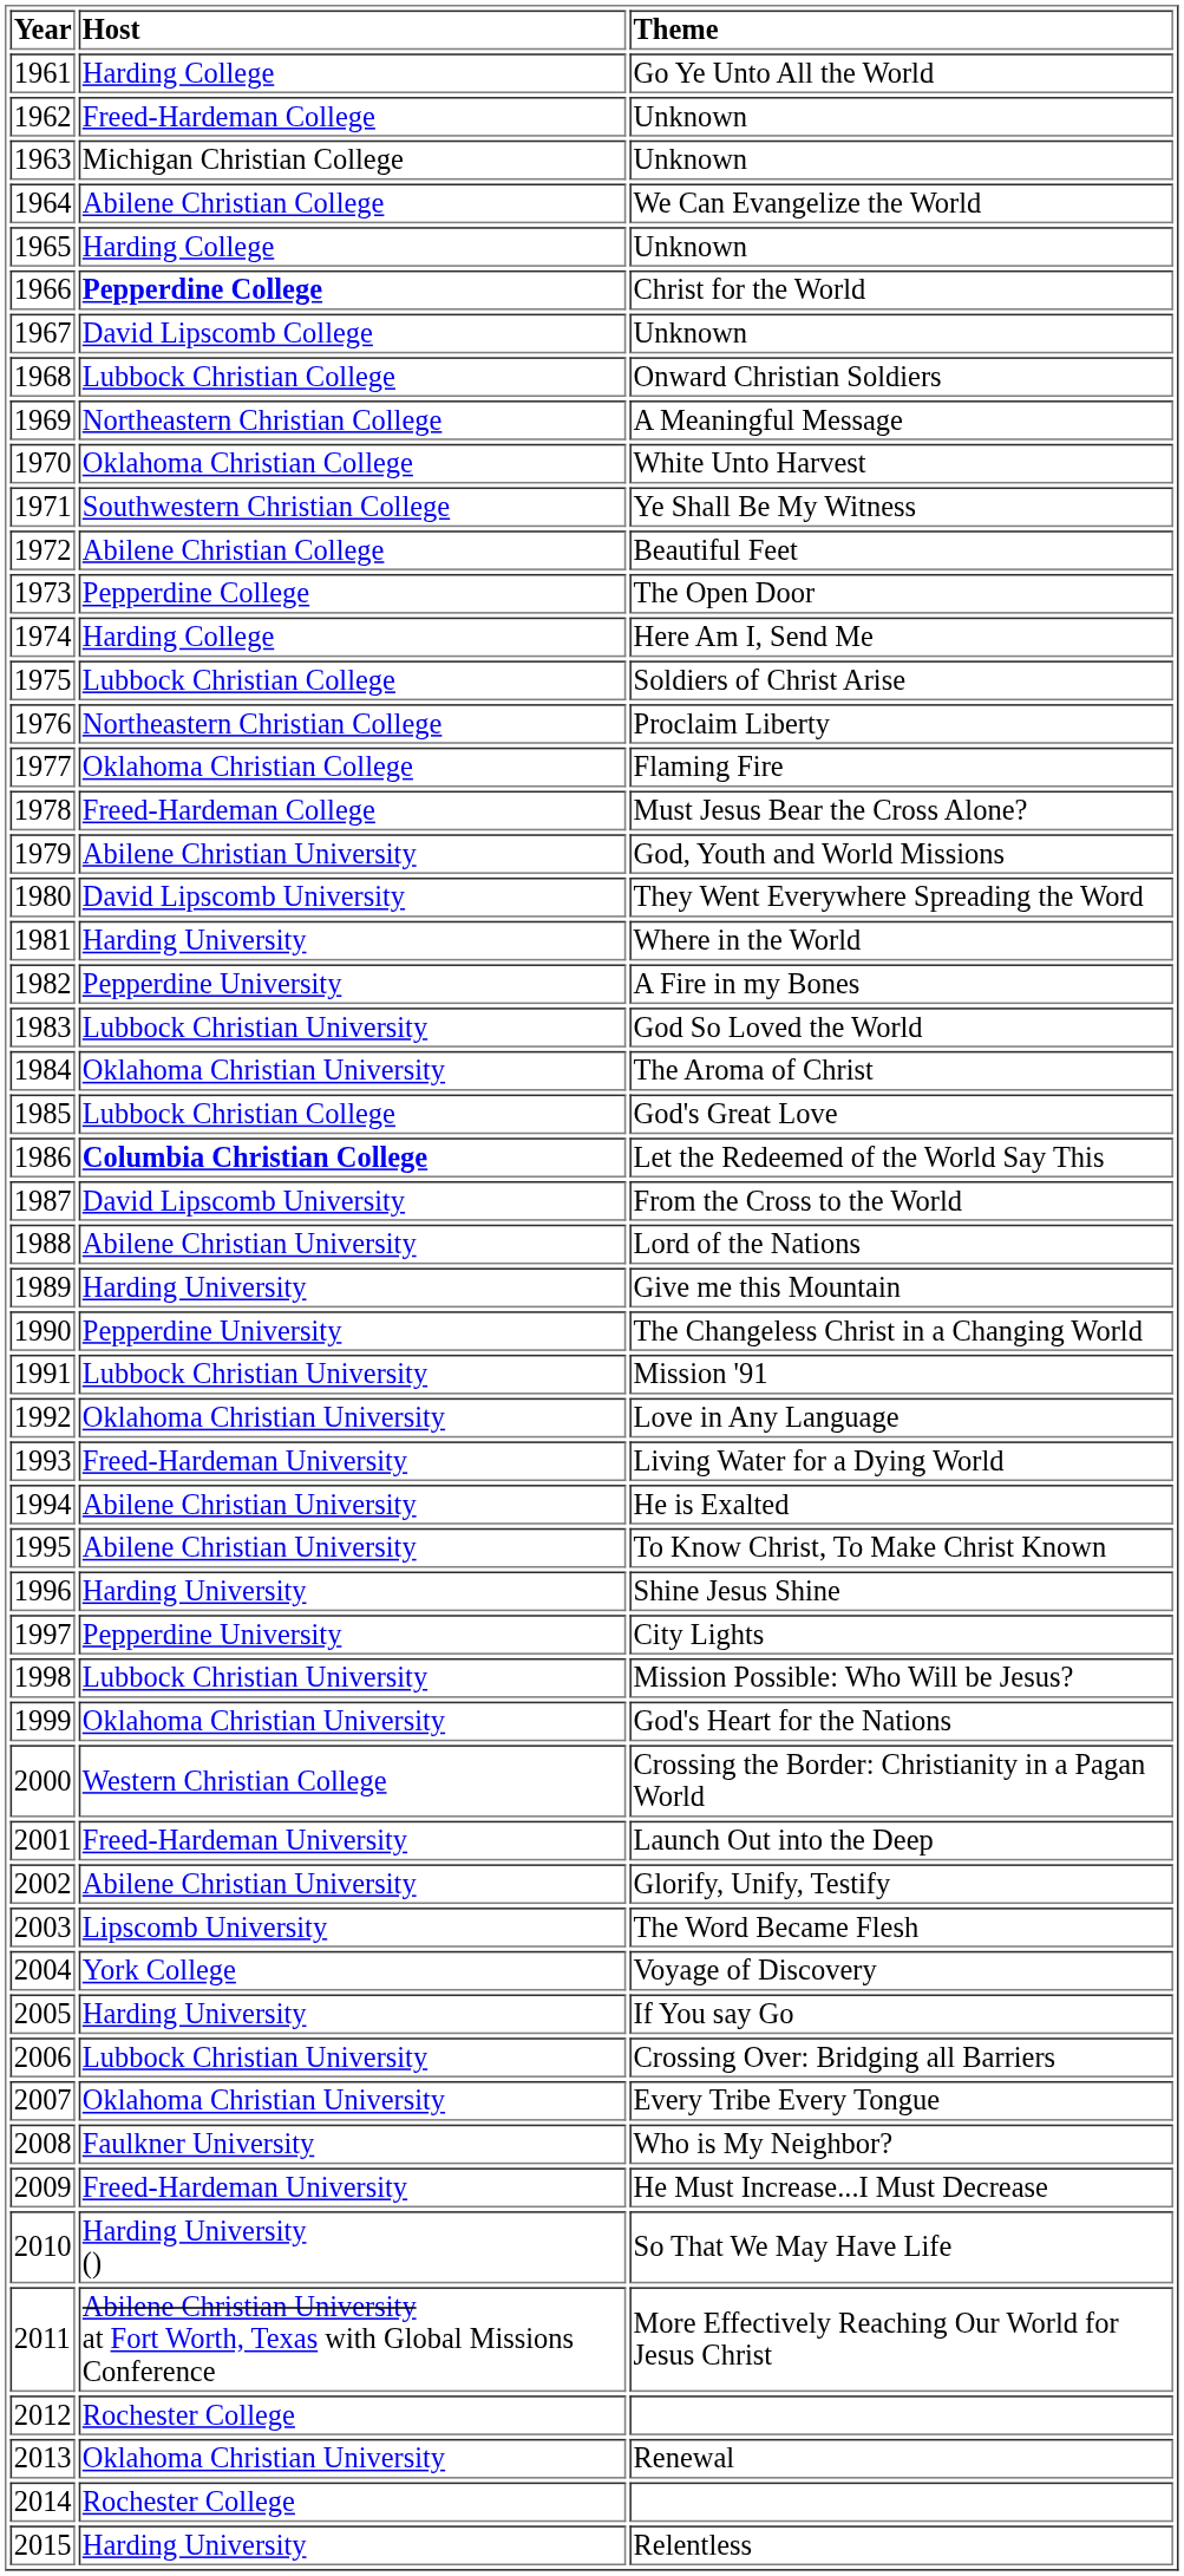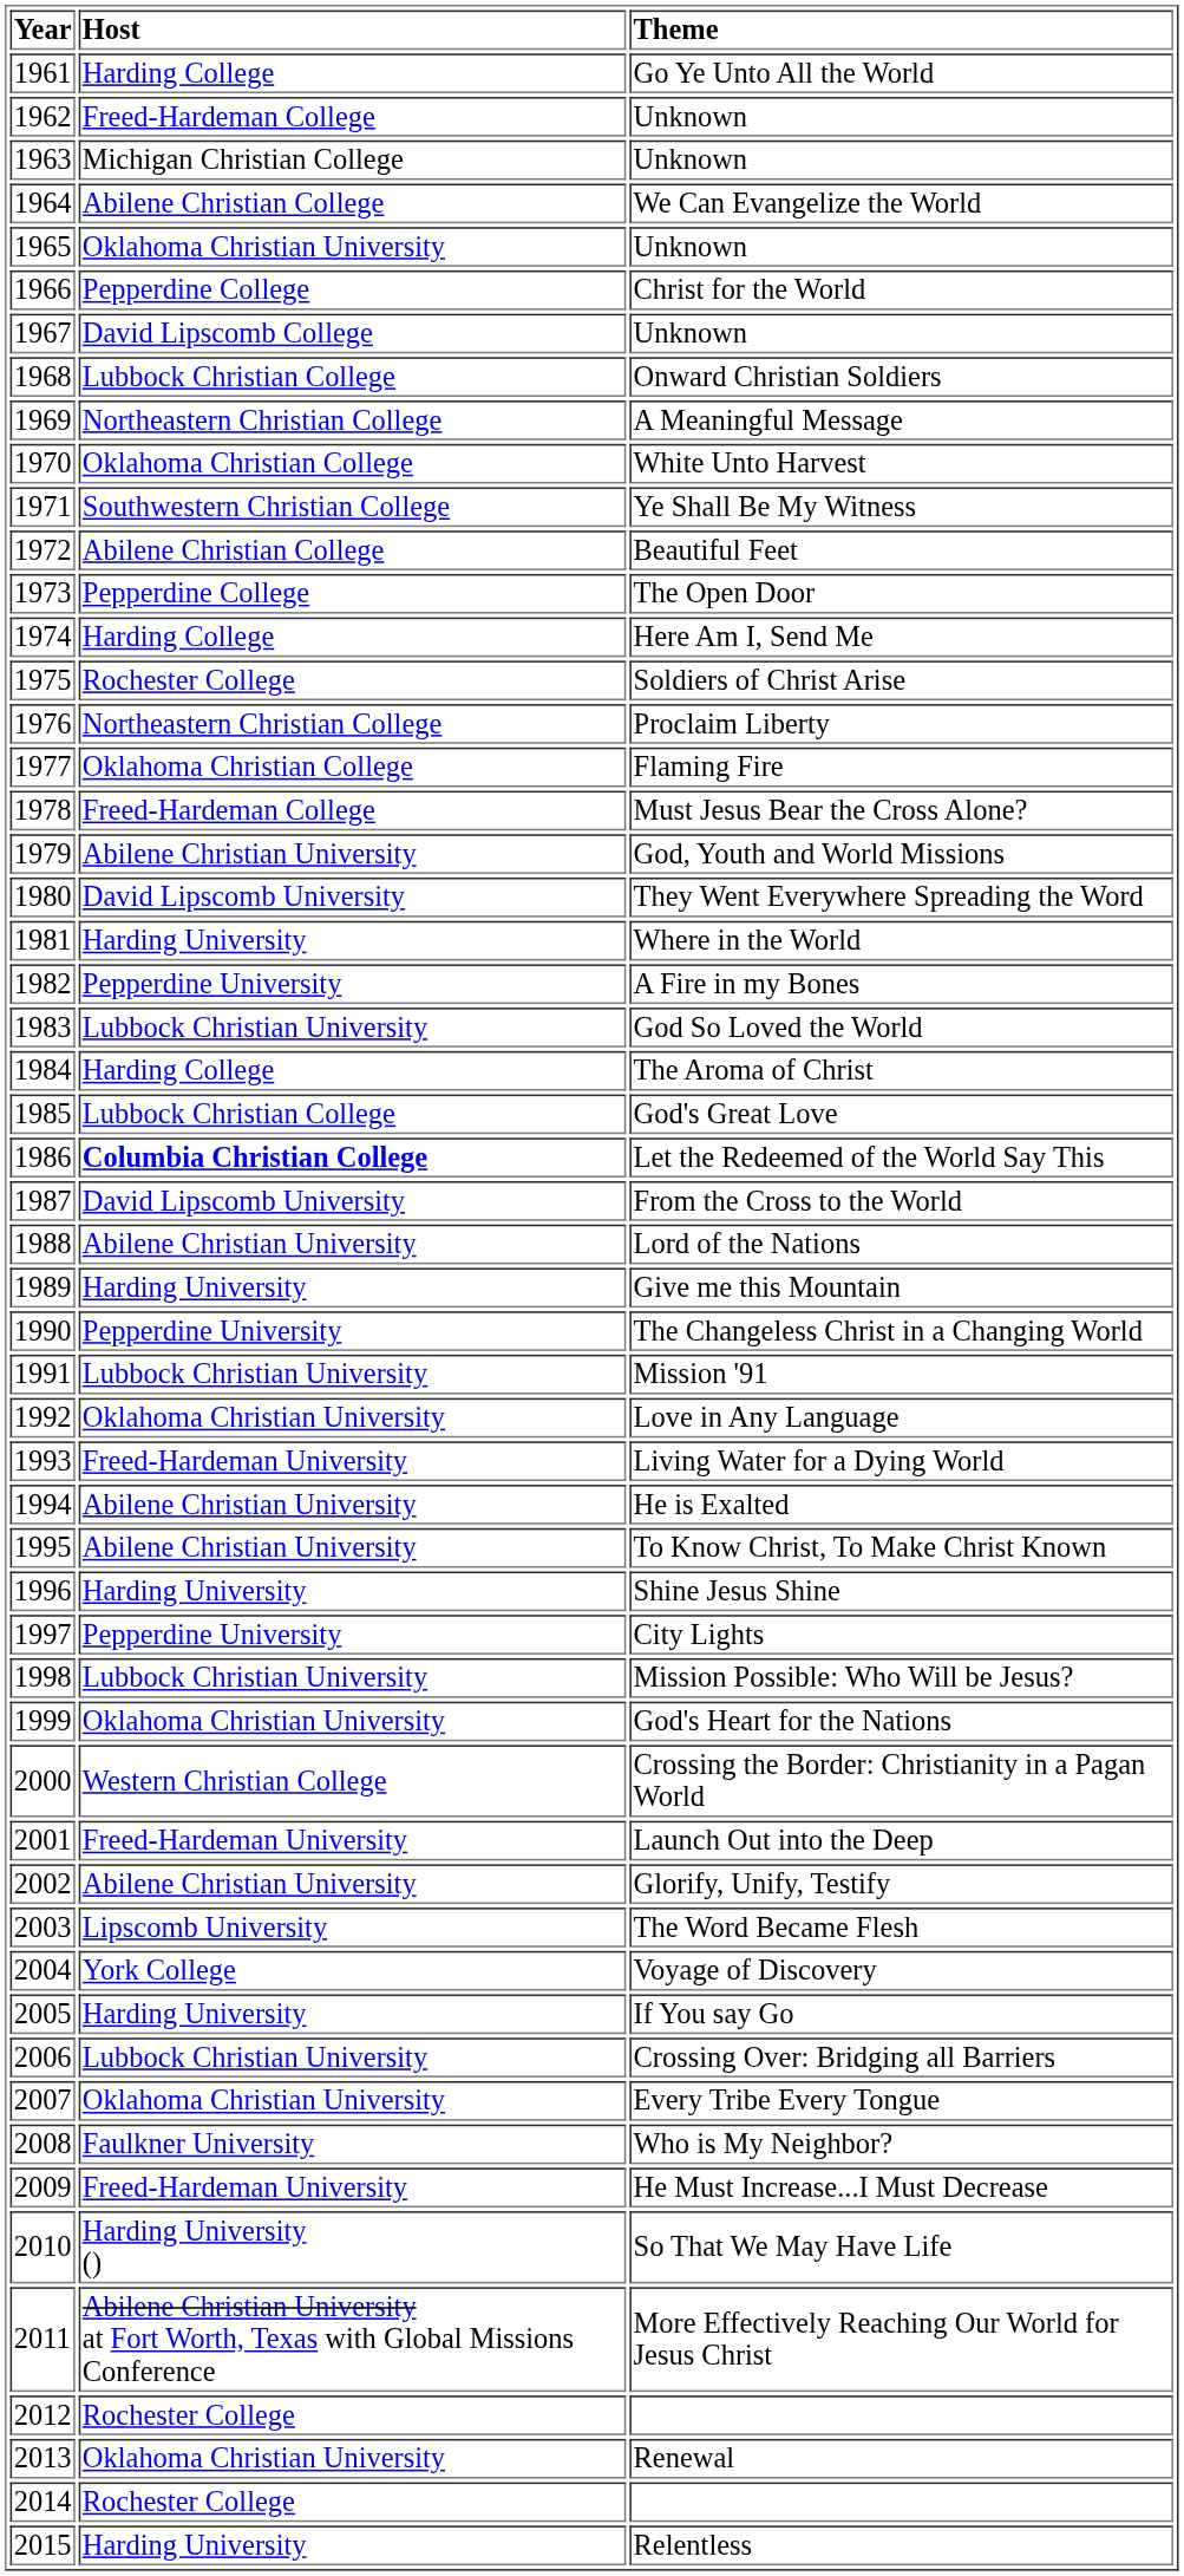1965 / Unknown | Host: Harding College -> Oklahoma Christian University
Christ for the World | Host: bold -> normal
Soldiers of Christ Arise | Host: Lubbock Christian College -> Rochester College
The Aroma of Christ | Host: Oklahoma Christian University -> Harding College
